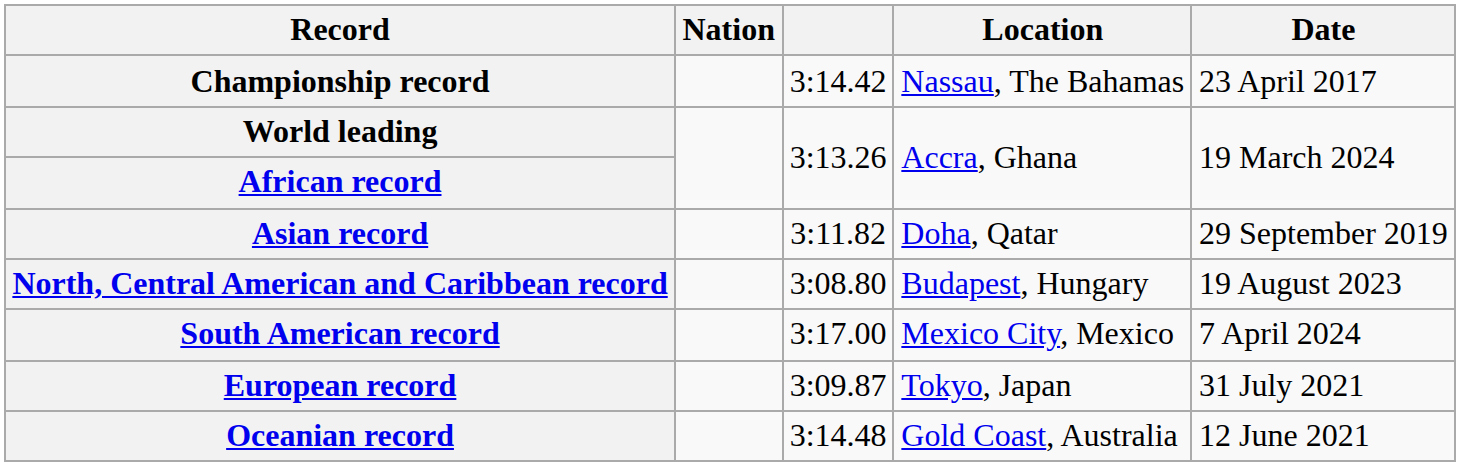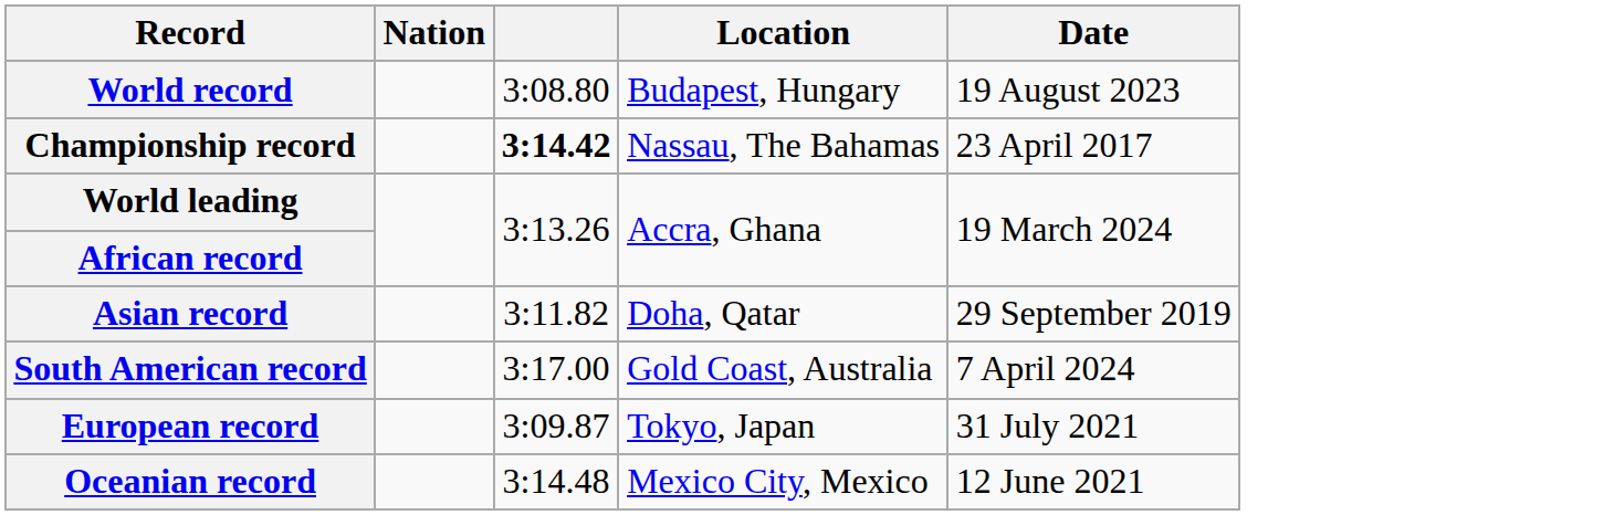+ row: World record | 3:08.80 | Budapest, Hungary | 19 August 2023
Championship record | column 3: normal -> bold
- row: North, Central American and Caribbean record | 3:08.80 | Budapest, Hungary | 19 August 2023
South American record | Location: Mexico City, Mexico -> Gold Coast, Australia
Oceanian record | Location: Gold Coast, Australia -> Mexico City, Mexico
